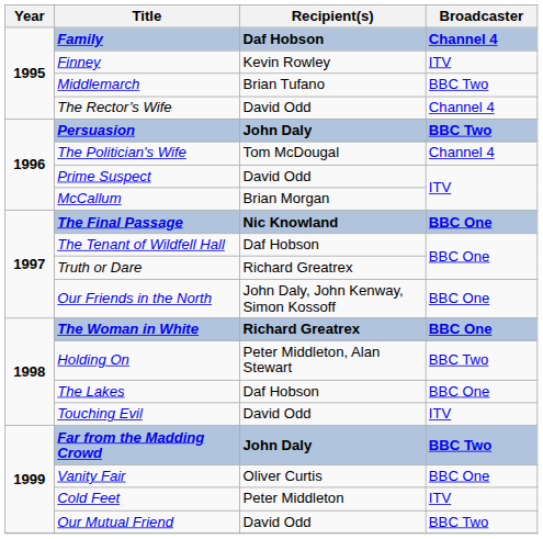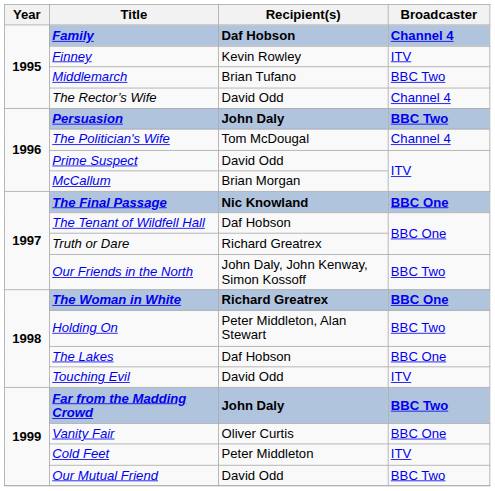Our Friends in the North | Broadcaster: BBC One -> BBC Two
